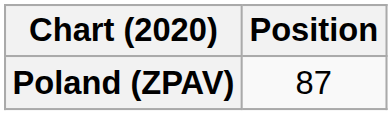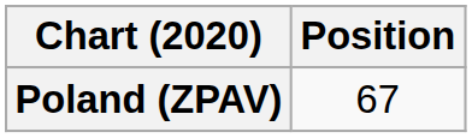Poland (ZPAV) | Position: 87 -> 67
